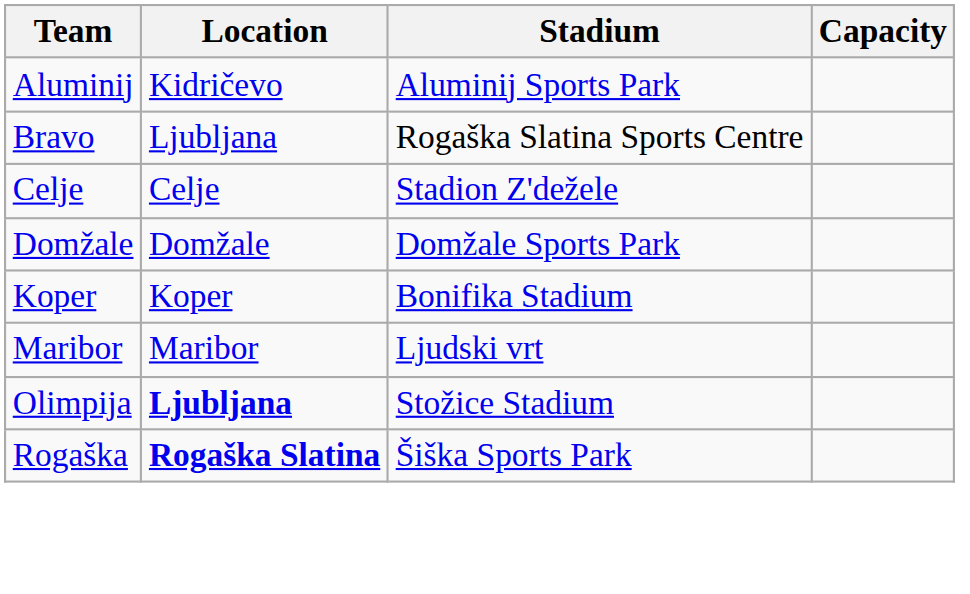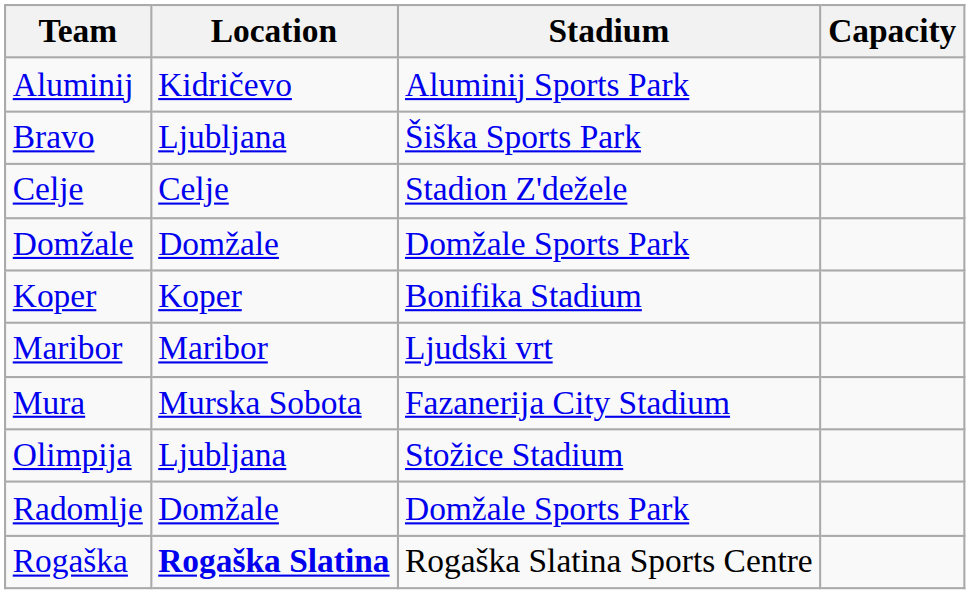Bravo | Stadium: Rogaška Slatina Sports Centre -> Šiška Sports Park
+ row: Mura | Murska Sobota | Fazanerija City Stadium
Olimpija | Location: bold -> normal
+ row: Radomlje | Domžale | Domžale Sports Park
Rogaška | Stadium: Šiška Sports Park -> Rogaška Slatina Sports Centre
